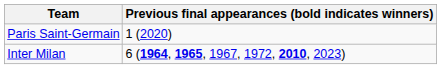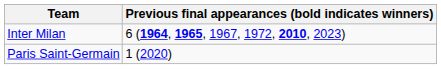rows swapped: Paris Saint-Germain <-> Inter Milan
